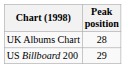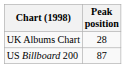US Billboard 200 | Peak position: 29 -> 87
